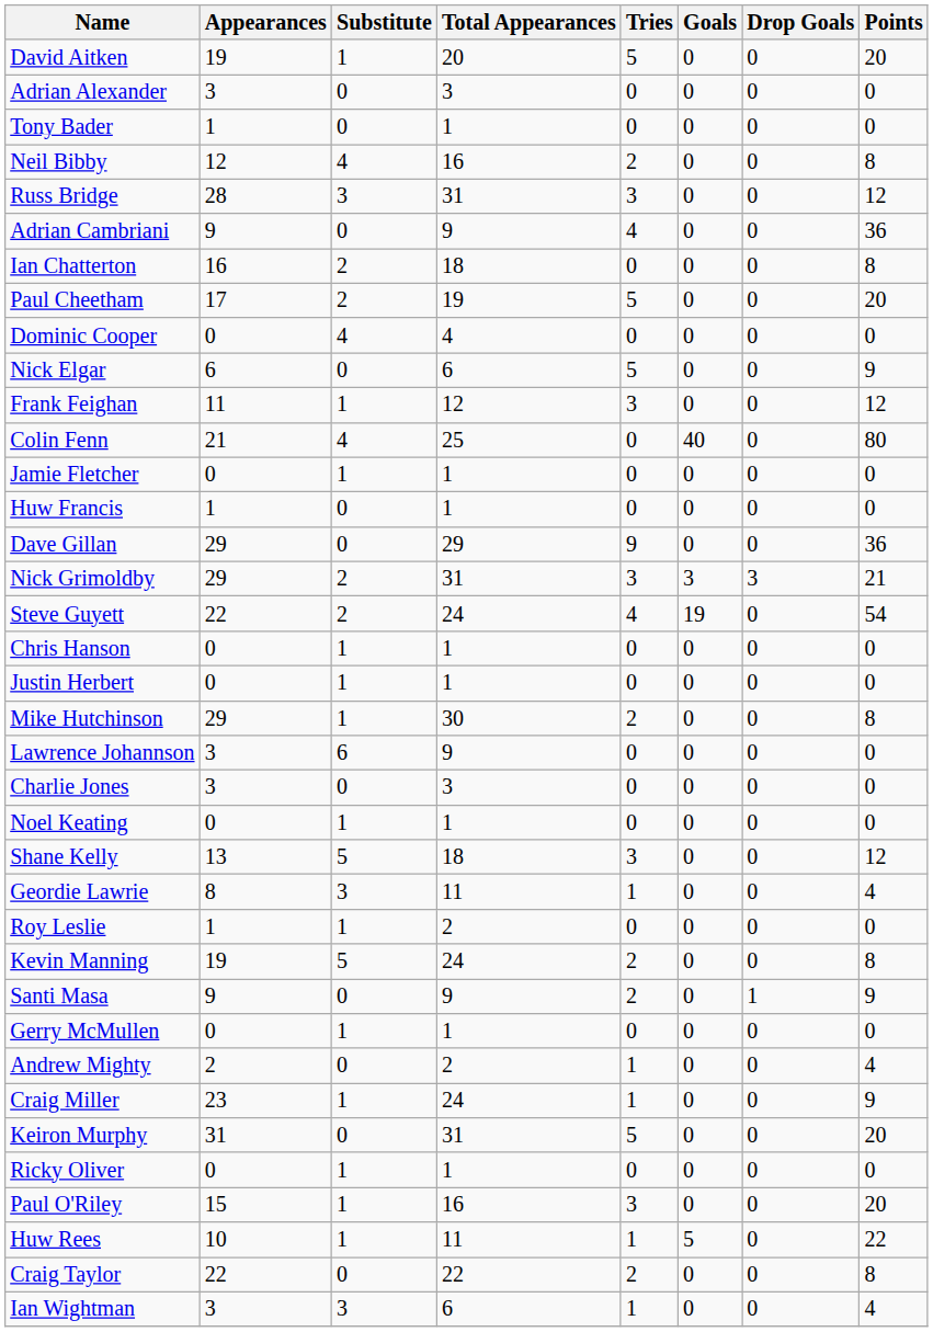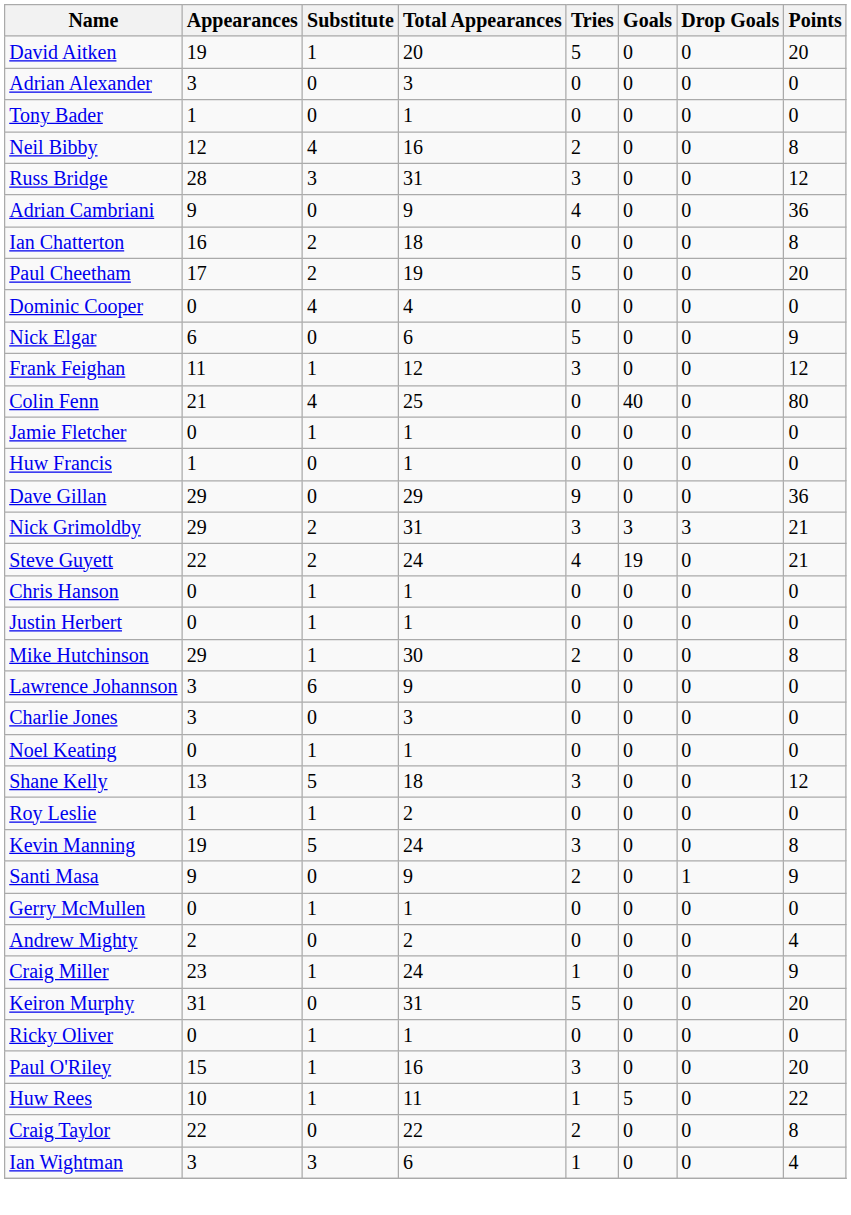Steve Guyett | Points: 54 -> 21
- row: Geordie Lawrie | 8 | 3 | 11 | 1 | 0 | 0 | 4
Kevin Manning | Tries: 2 -> 3
Andrew Mighty | Tries: 1 -> 0
